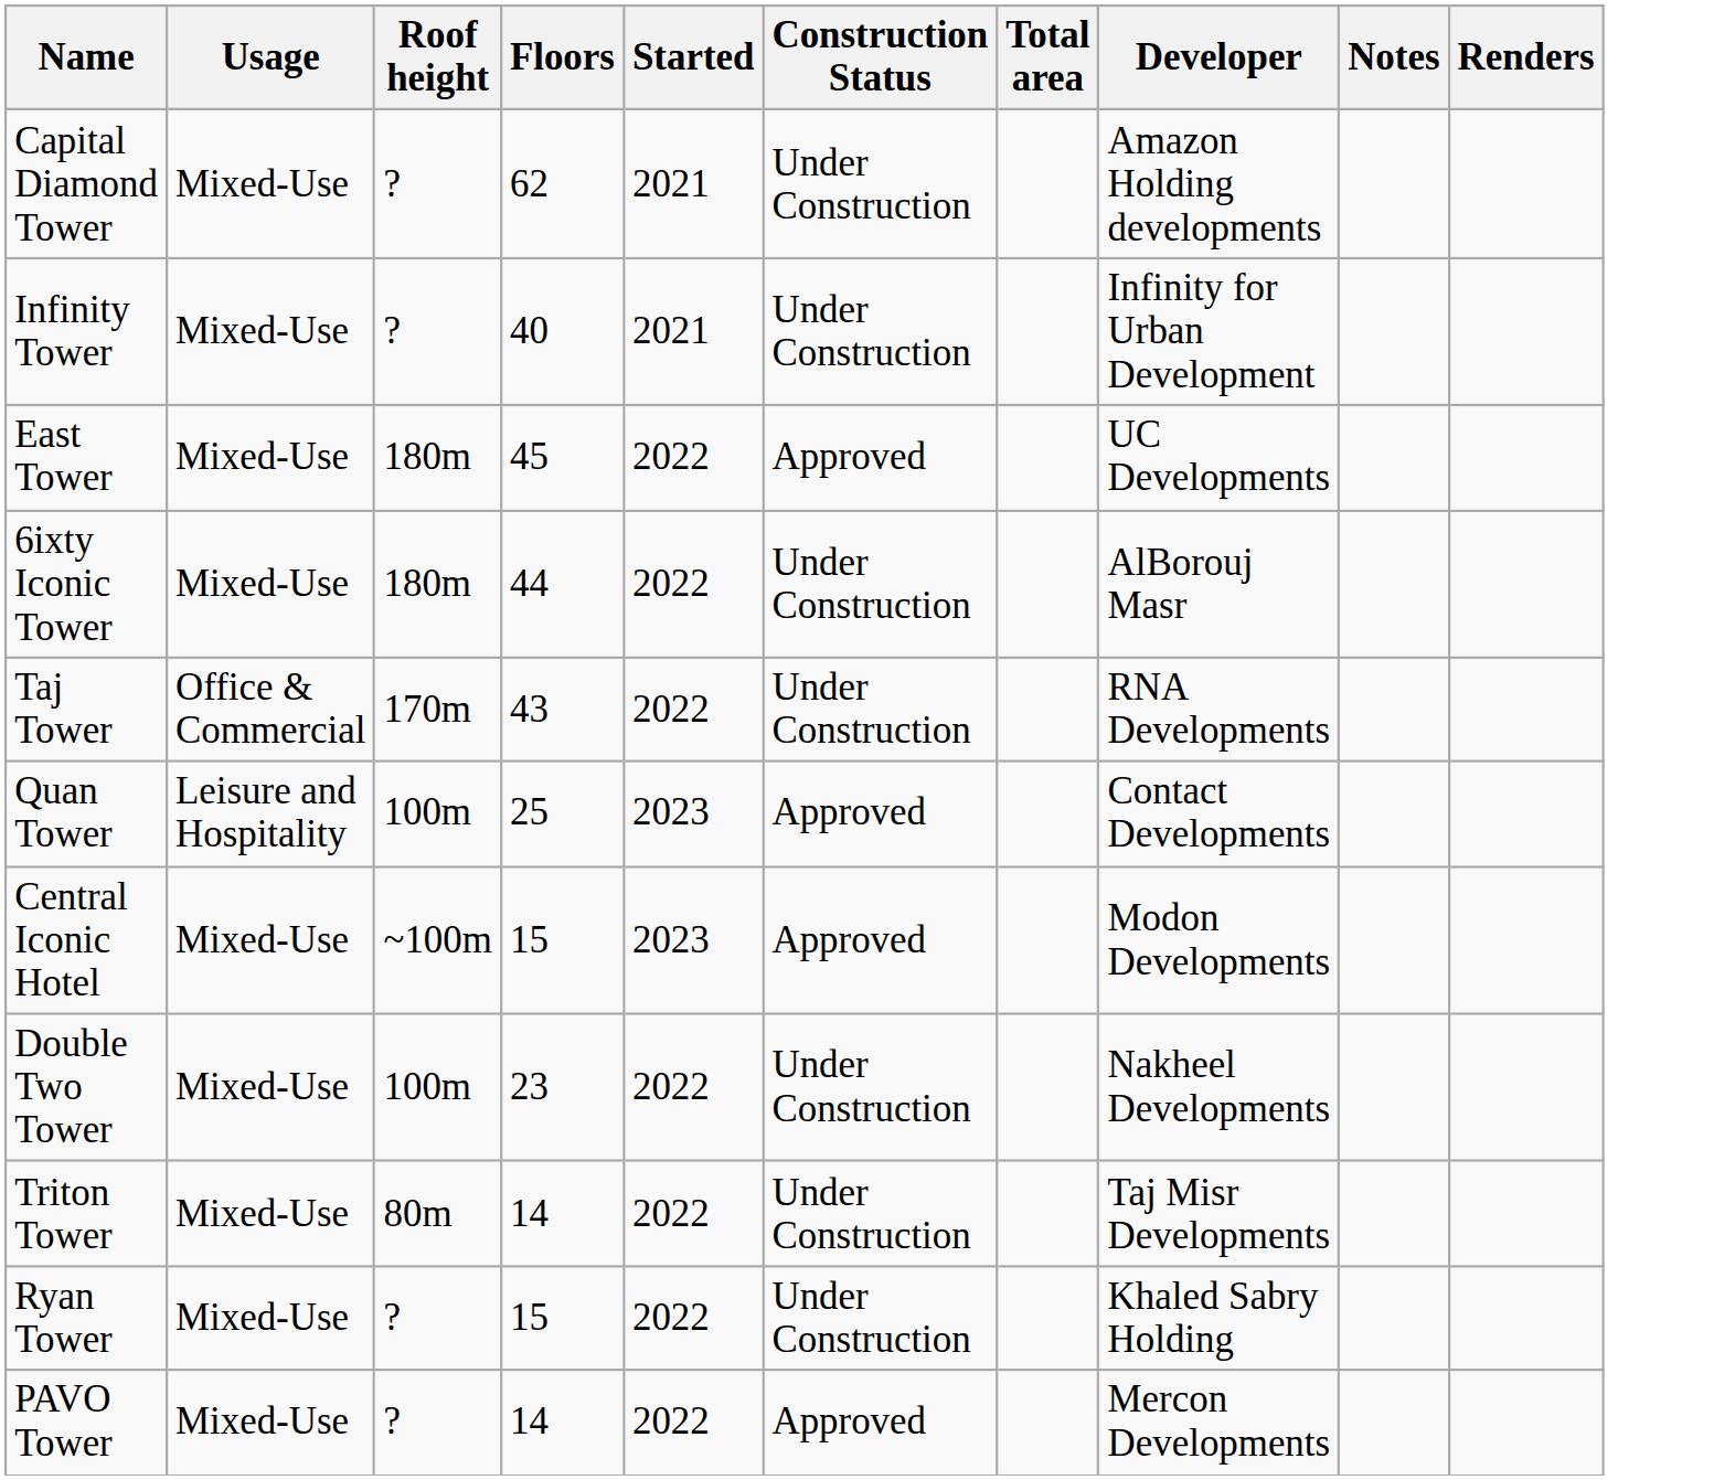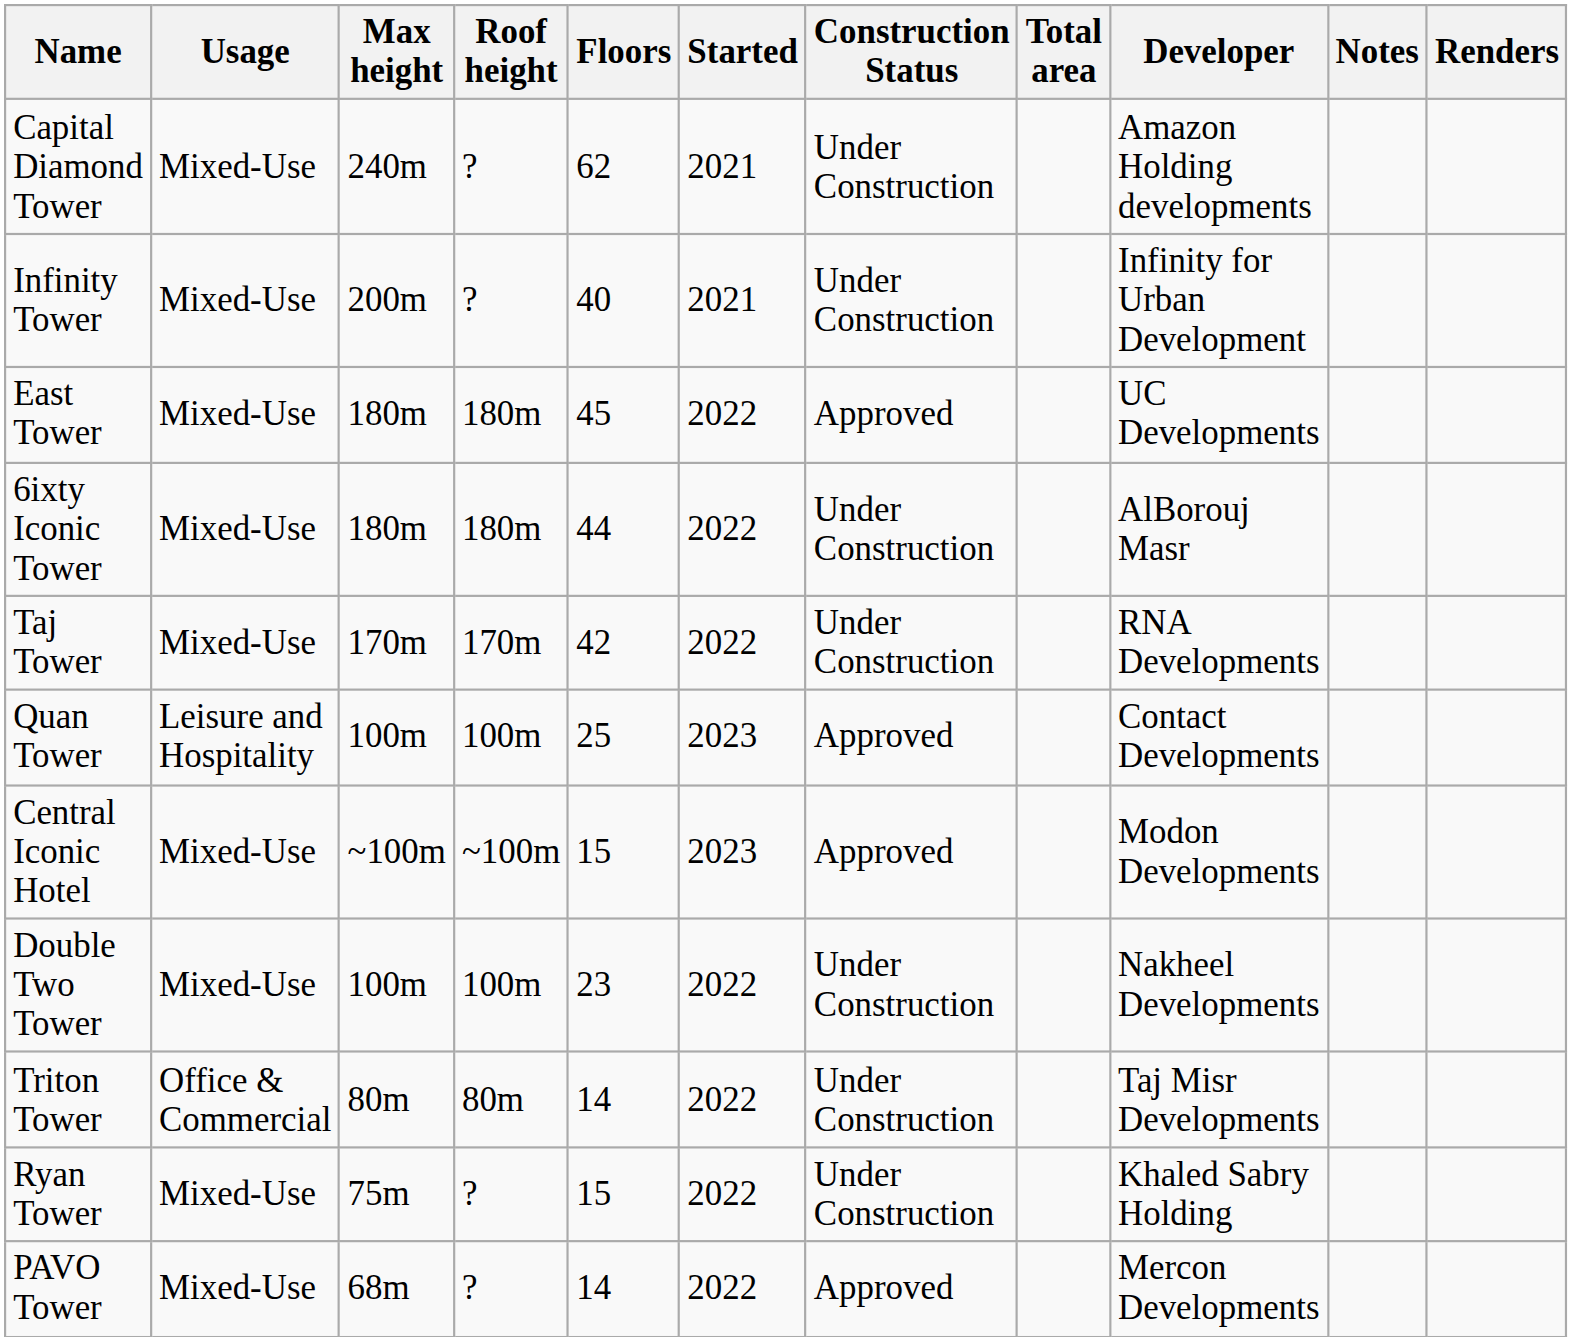+ column: Max height | 240m | 200m | 180m | 180m | 170m | 100m | ~100m | 100m | 80m | 75m | 68m
Taj Tower | Usage: Office & Commercial -> Mixed-Use
Taj Tower | Floors: 43 -> 42
Triton Tower | Usage: Mixed-Use -> Office & Commercial
